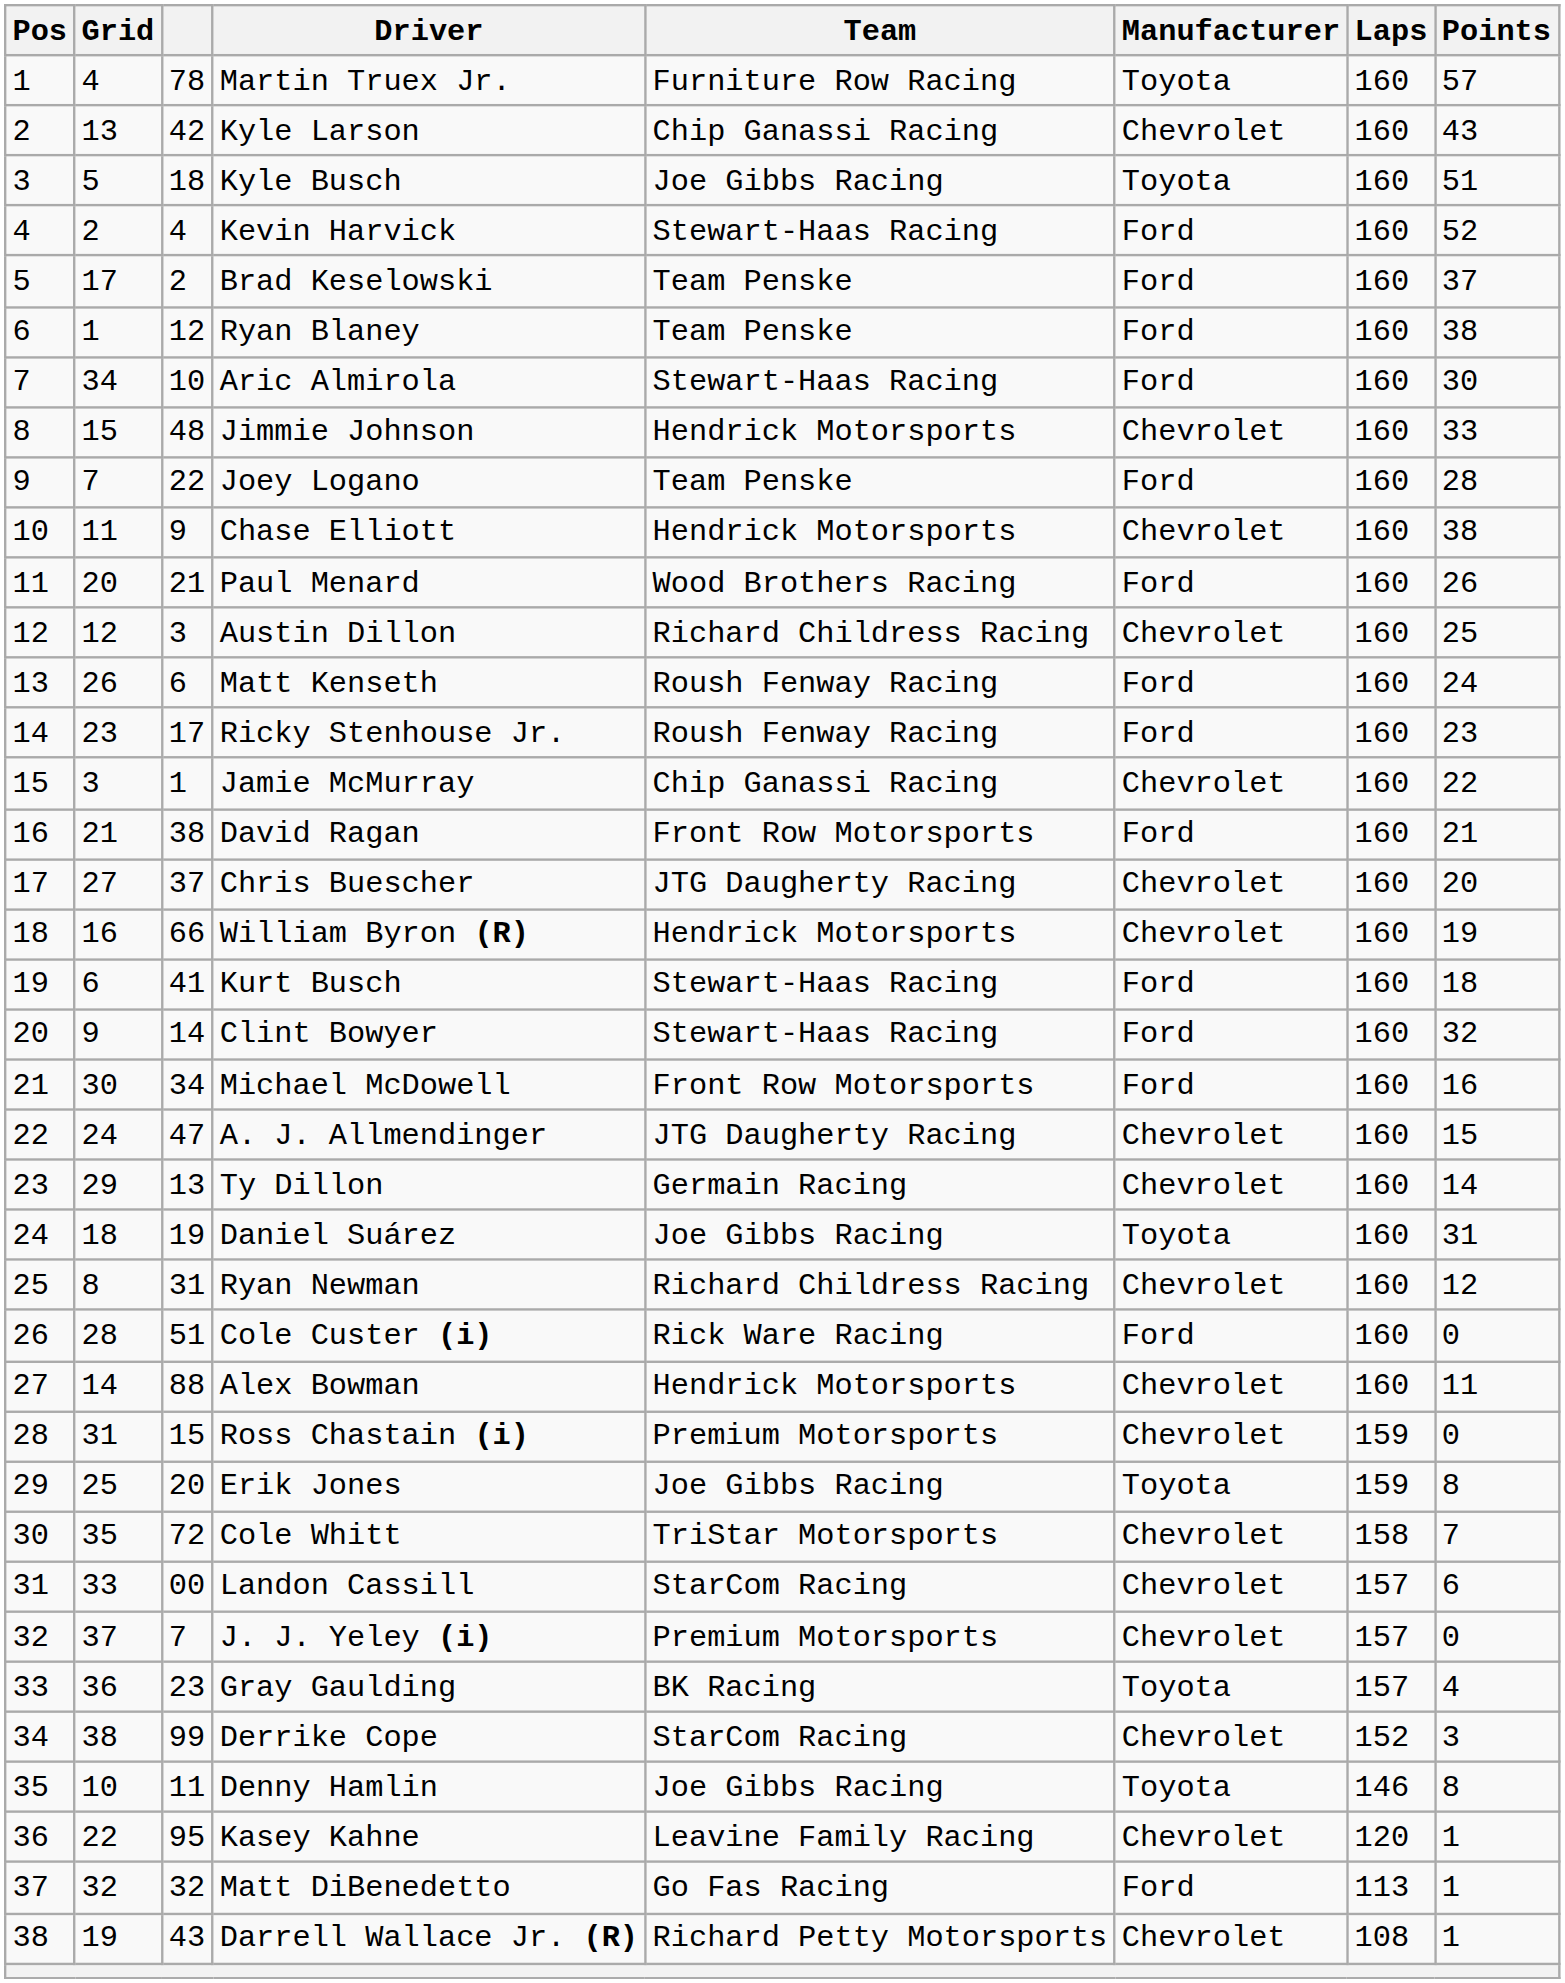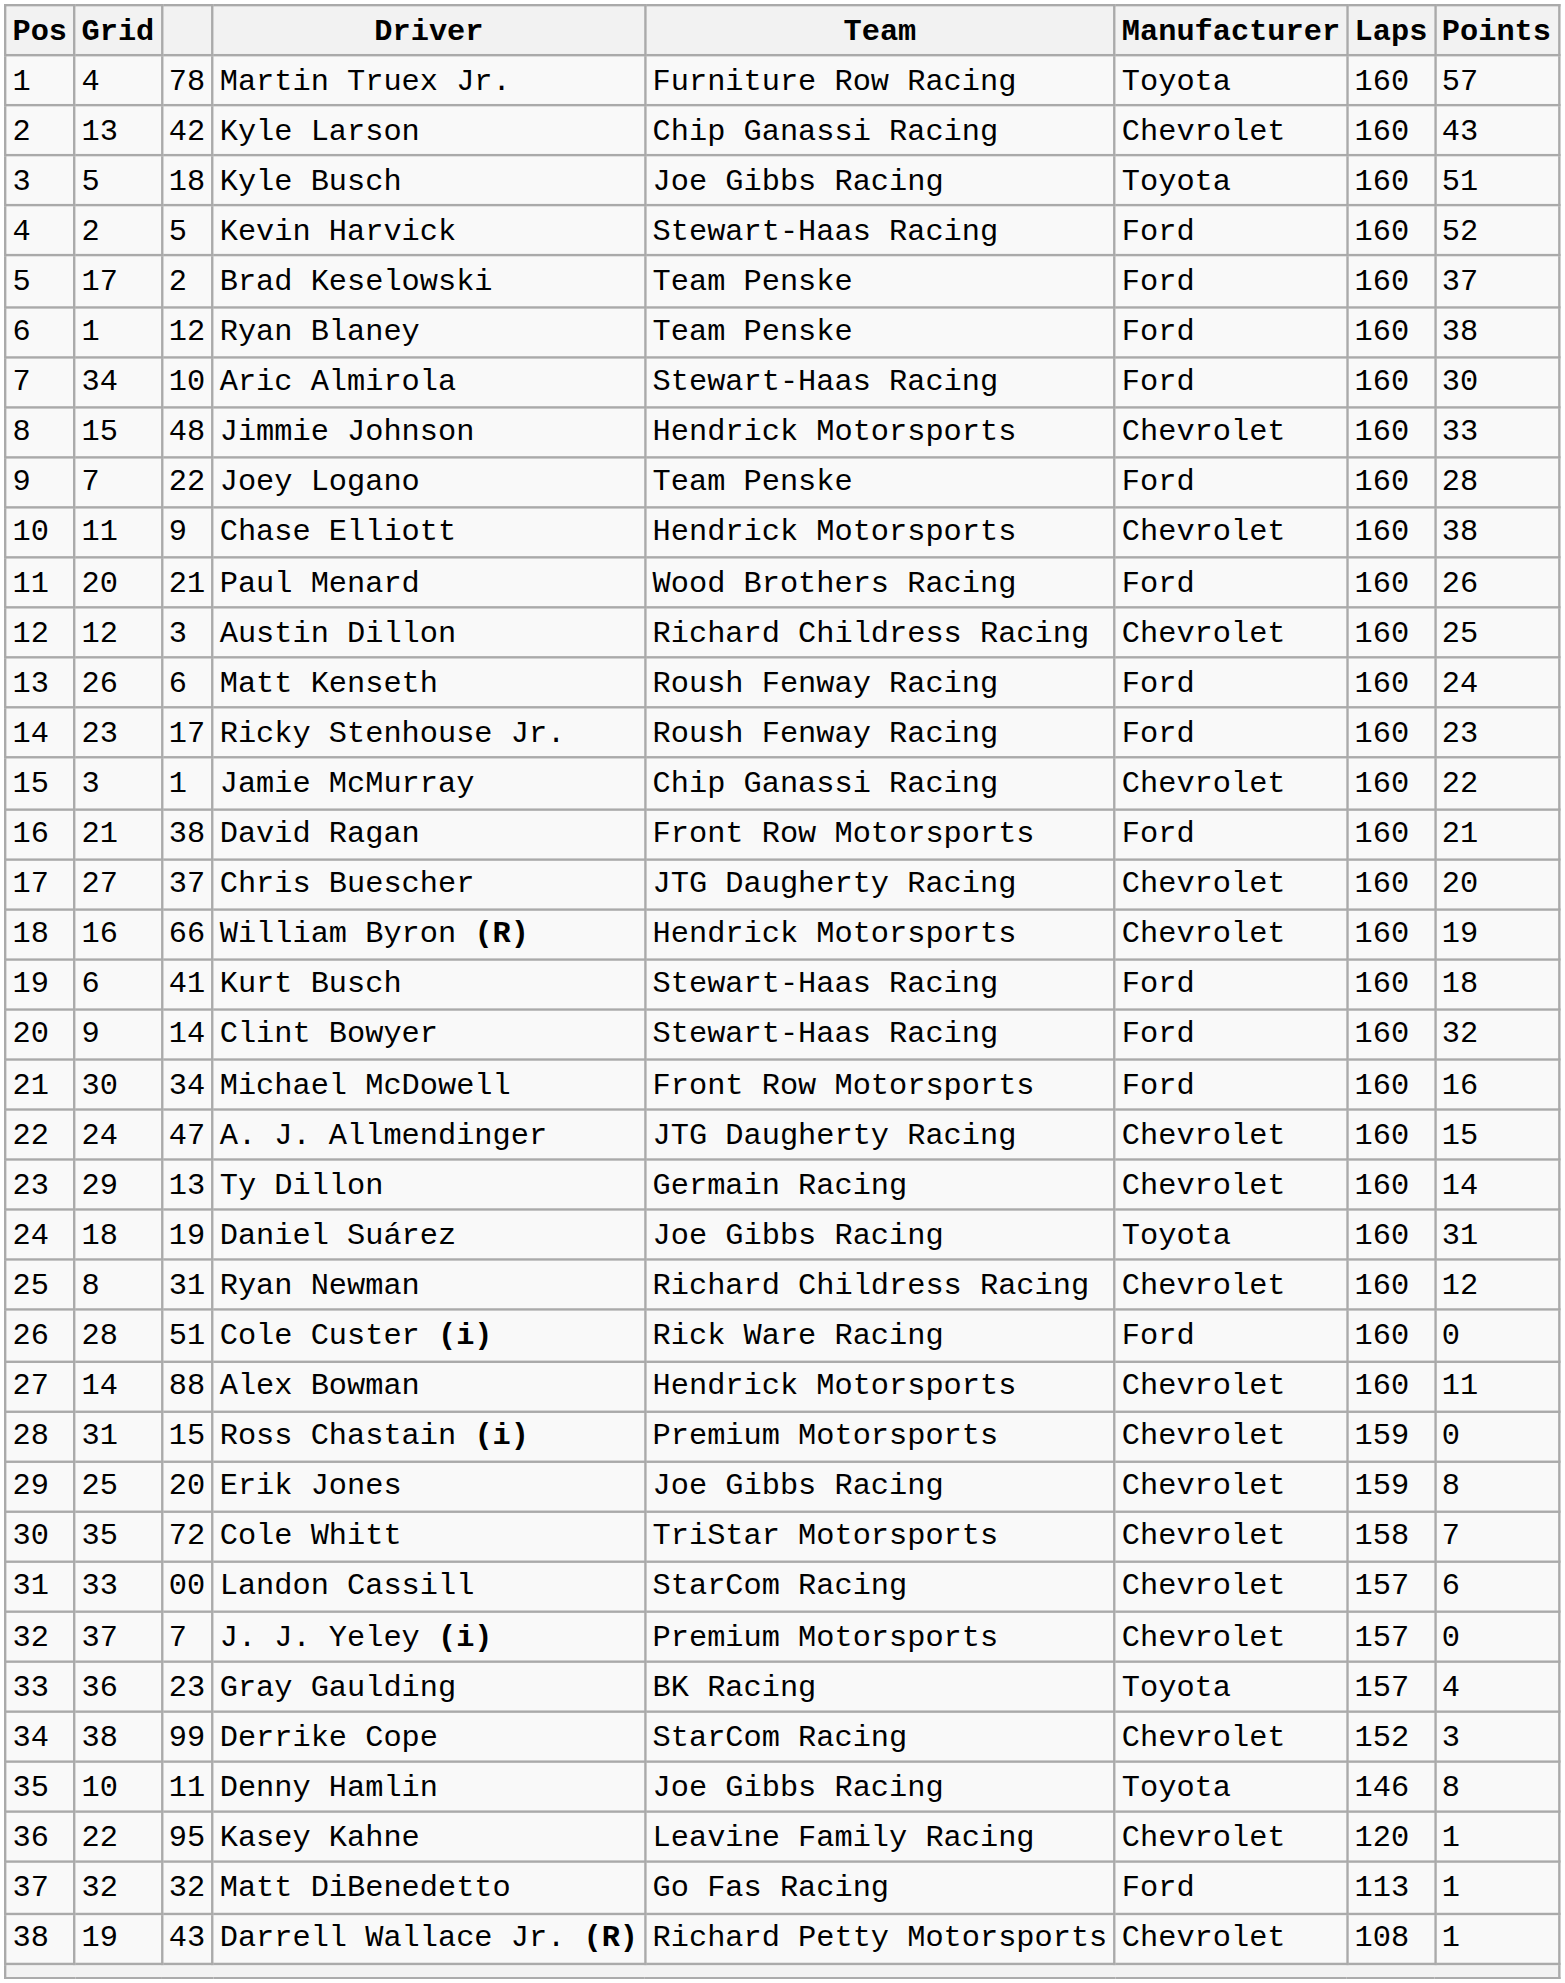Kevin Harvick | column 3: 4 -> 5
Erik Jones | Manufacturer: Toyota -> Chevrolet
